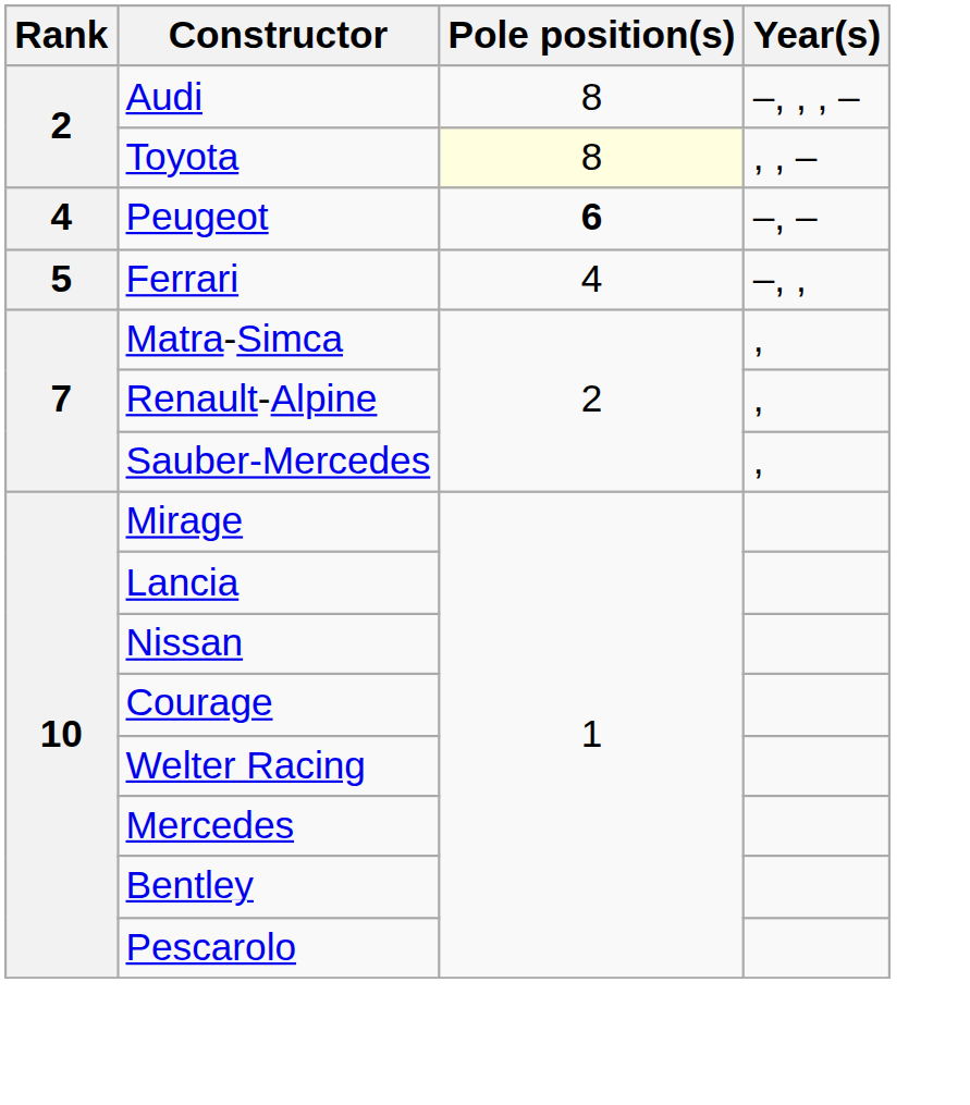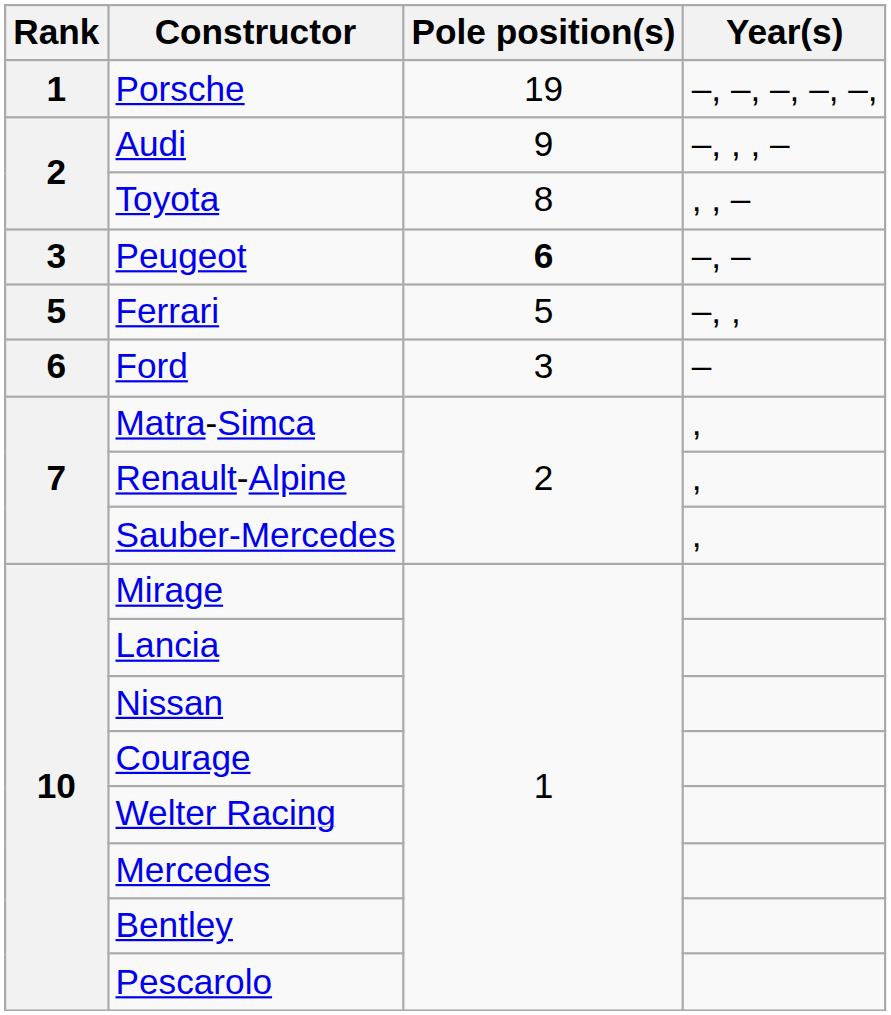+ row: 1 | Porsche | 19 | –, –, –, –, –,
Audi | Pole position(s): 8 -> 9
Toyota | Pole position(s): lightyellow background -> no background
Peugeot | Rank: 4 -> 3
Ferrari | Pole position(s): 4 -> 5
+ row: 6 | Ford | 3 | –
